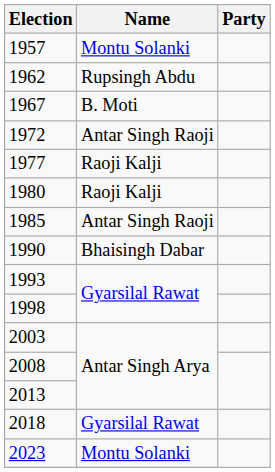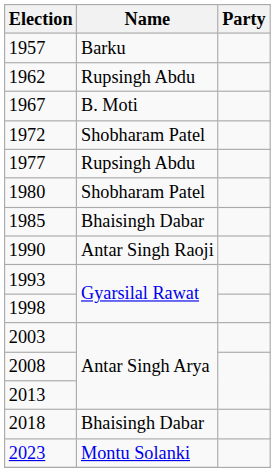1957 | Name: Montu Solanki -> Barku
1972 | Name: Antar Singh Raoji -> Shobharam Patel
1977 | Name: Raoji Kalji -> Rupsingh Abdu
1980 | Name: Raoji Kalji -> Shobharam Patel
1985 | Name: Antar Singh Raoji -> Bhaisingh Dabar
1990 | Name: Bhaisingh Dabar -> Antar Singh Raoji
2018 | Name: Gyarsilal Rawat -> Bhaisingh Dabar
